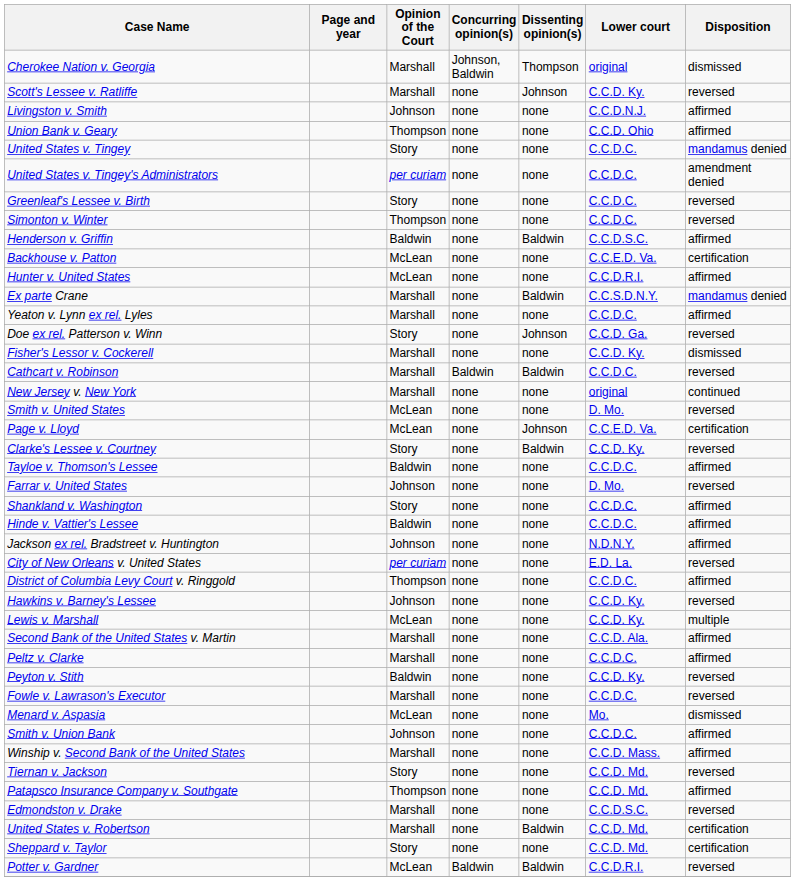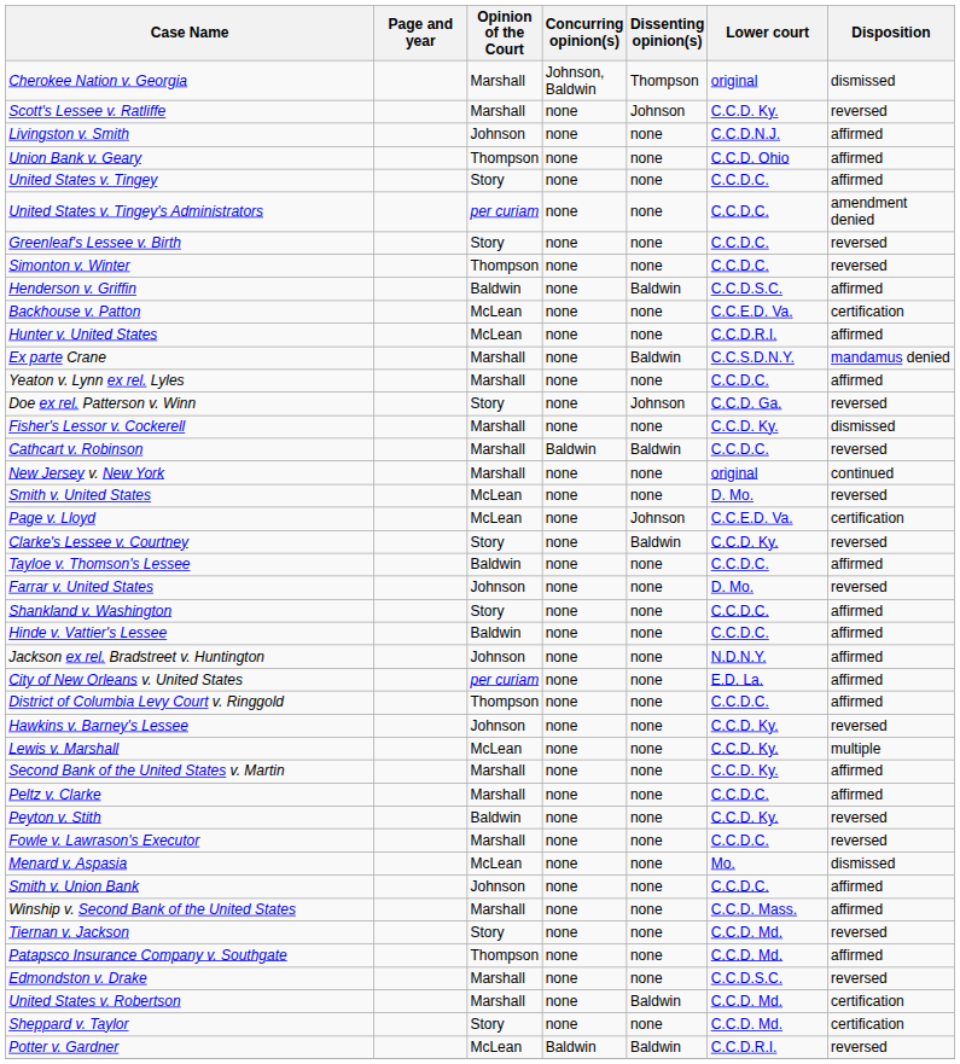United States v. Tingey | Disposition: mandamus denied -> affirmed
City of New Orleans v. United States | Disposition: reversed -> affirmed
Second Bank of the United States v. Martin | Lower court: C.C.D. Ala. -> C.C.D. Ky.
